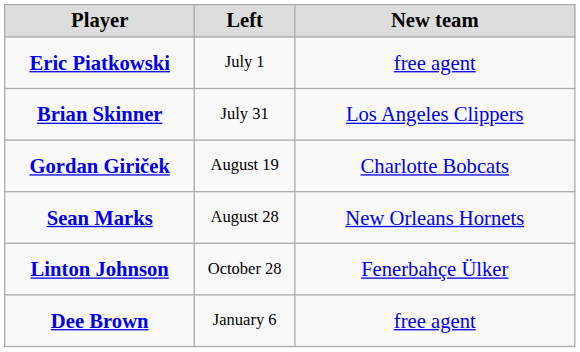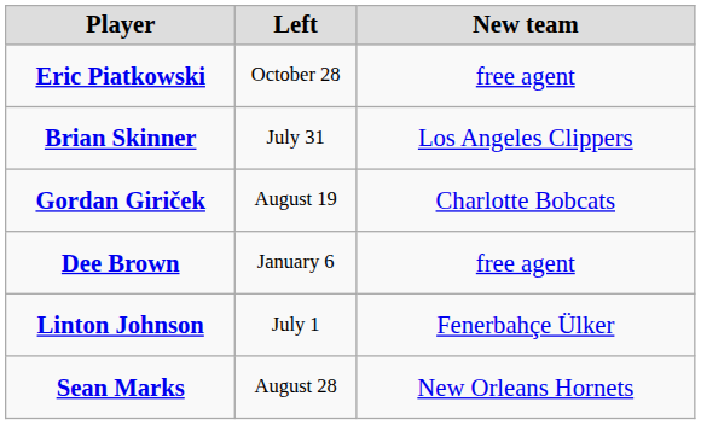Eric Piatkowski | Left: July 1 -> October 28
rows swapped: Sean Marks <-> Dee Brown
Linton Johnson | Left: October 28 -> July 1
